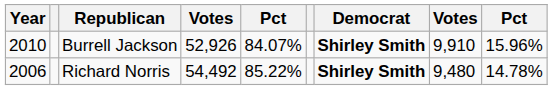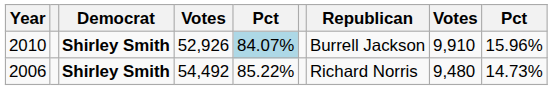columns swapped: Democrat <-> Republican
2010 | column 5: no background -> lightblue background
2006 | column 9: 14.78% -> 14.73%
